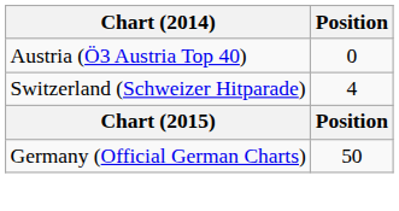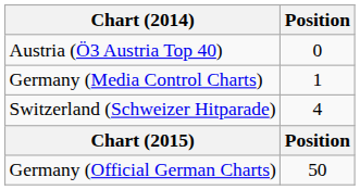+ row: Germany (Media Control Charts) | 1
